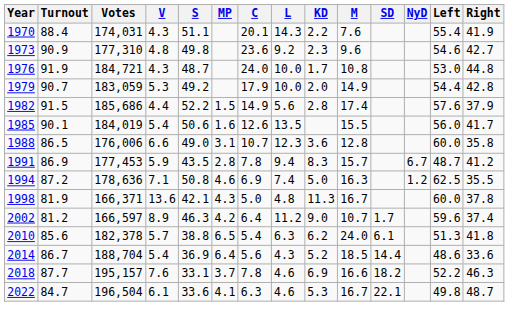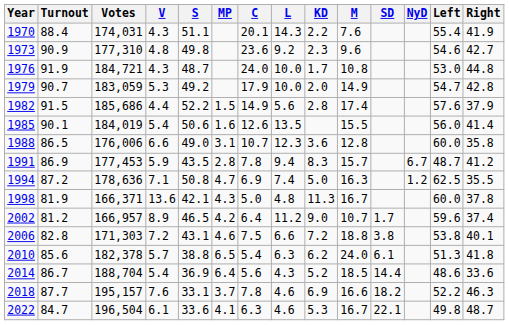1979 | Left: 54.4 -> 54.7
1985 | Right: 41.7 -> 41.4
1994 | MP: 4.6 -> 4.7
2002 | Votes: 166,597 -> 166,957
2002 | S: 46.3 -> 46.5
+ row: 2006 | 82.8 | 171,303 | 7.2 | 43.1 | 4.6 | 7.5 | 6.6 | 7.2 | 18.8 | 3.8 | 53.8 | 40.1
